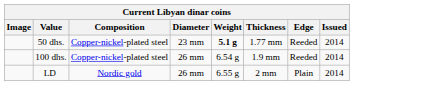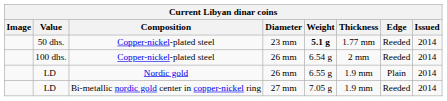100 dhs. | Thickness: 1.9 mm -> 2 mm
LD / Nordic gold | Thickness: 2 mm -> 1.9 mm
+ row: LD | Bi-metallic nordic gold center in copper-nickel ring | 27 mm | 7.05 g | 1.9 mm | Reeded | 2014
